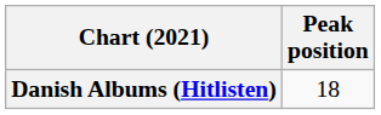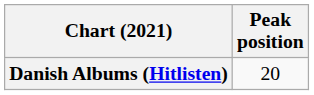Danish Albums (Hitlisten) | Peak position: 18 -> 20
